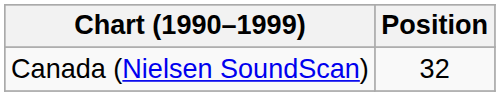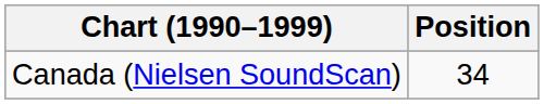Canada (Nielsen SoundScan) | Position: 32 -> 34
